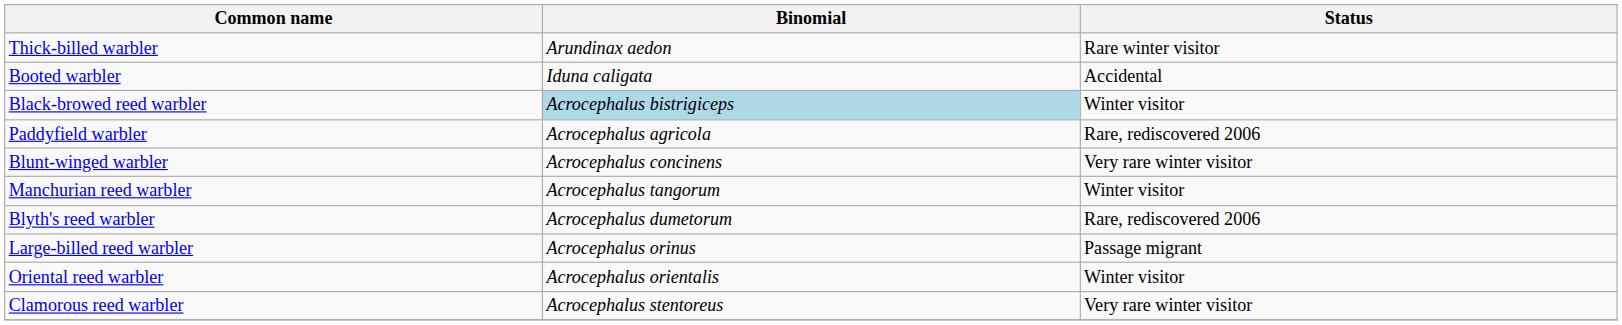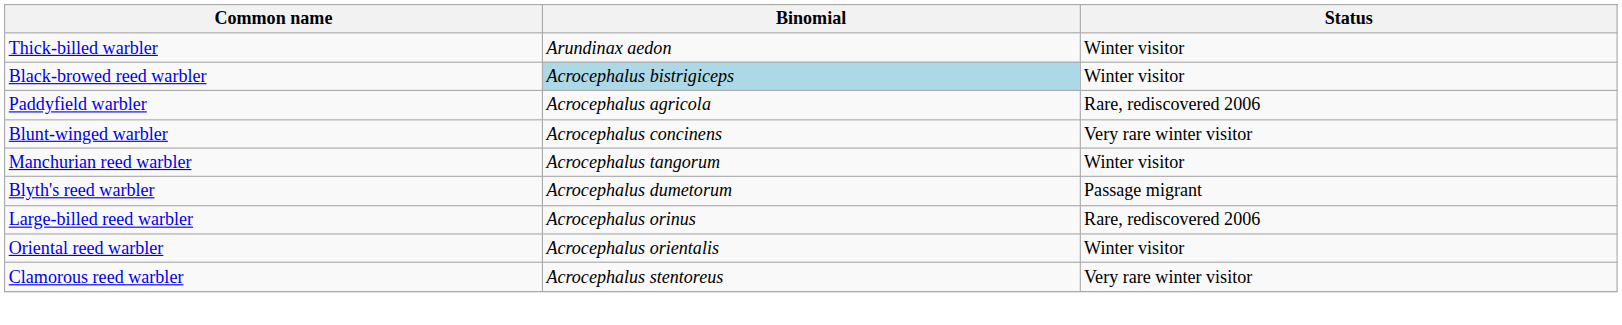Thick-billed warbler | Status: Rare winter visitor -> Winter visitor
- row: Booted warbler | Iduna caligata | Accidental
Blyth's reed warbler | Status: Rare, rediscovered 2006 -> Passage migrant
Large-billed reed warbler | Status: Passage migrant -> Rare, rediscovered 2006
